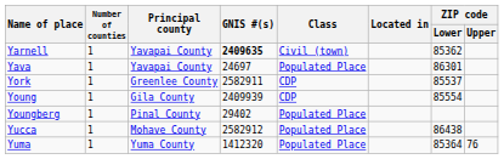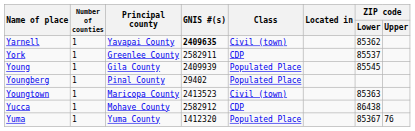- row: Yava | 1 | Yavapai County | 24697 | Populated Place | 86301
Young | Class: CDP -> Populated Place
Young | ZIP code / Lower: 85554 -> 85545
+ row: Youngtown | 1 | Maricopa County | 2413523 | Civil (town) | 85363
Yucca | Class: Populated Place -> CDP
Yuma | ZIP code / Lower: 85364 -> 85367
